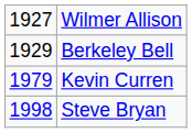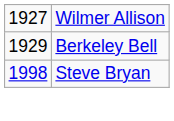- row: 1979 | Kevin Curren
